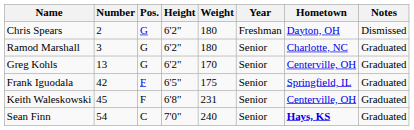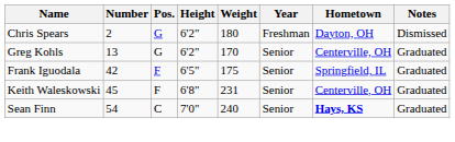- row: Ramod Marshall | 3 | G | 6'2" | 180 | Senior | Charlotte, NC | Graduated
